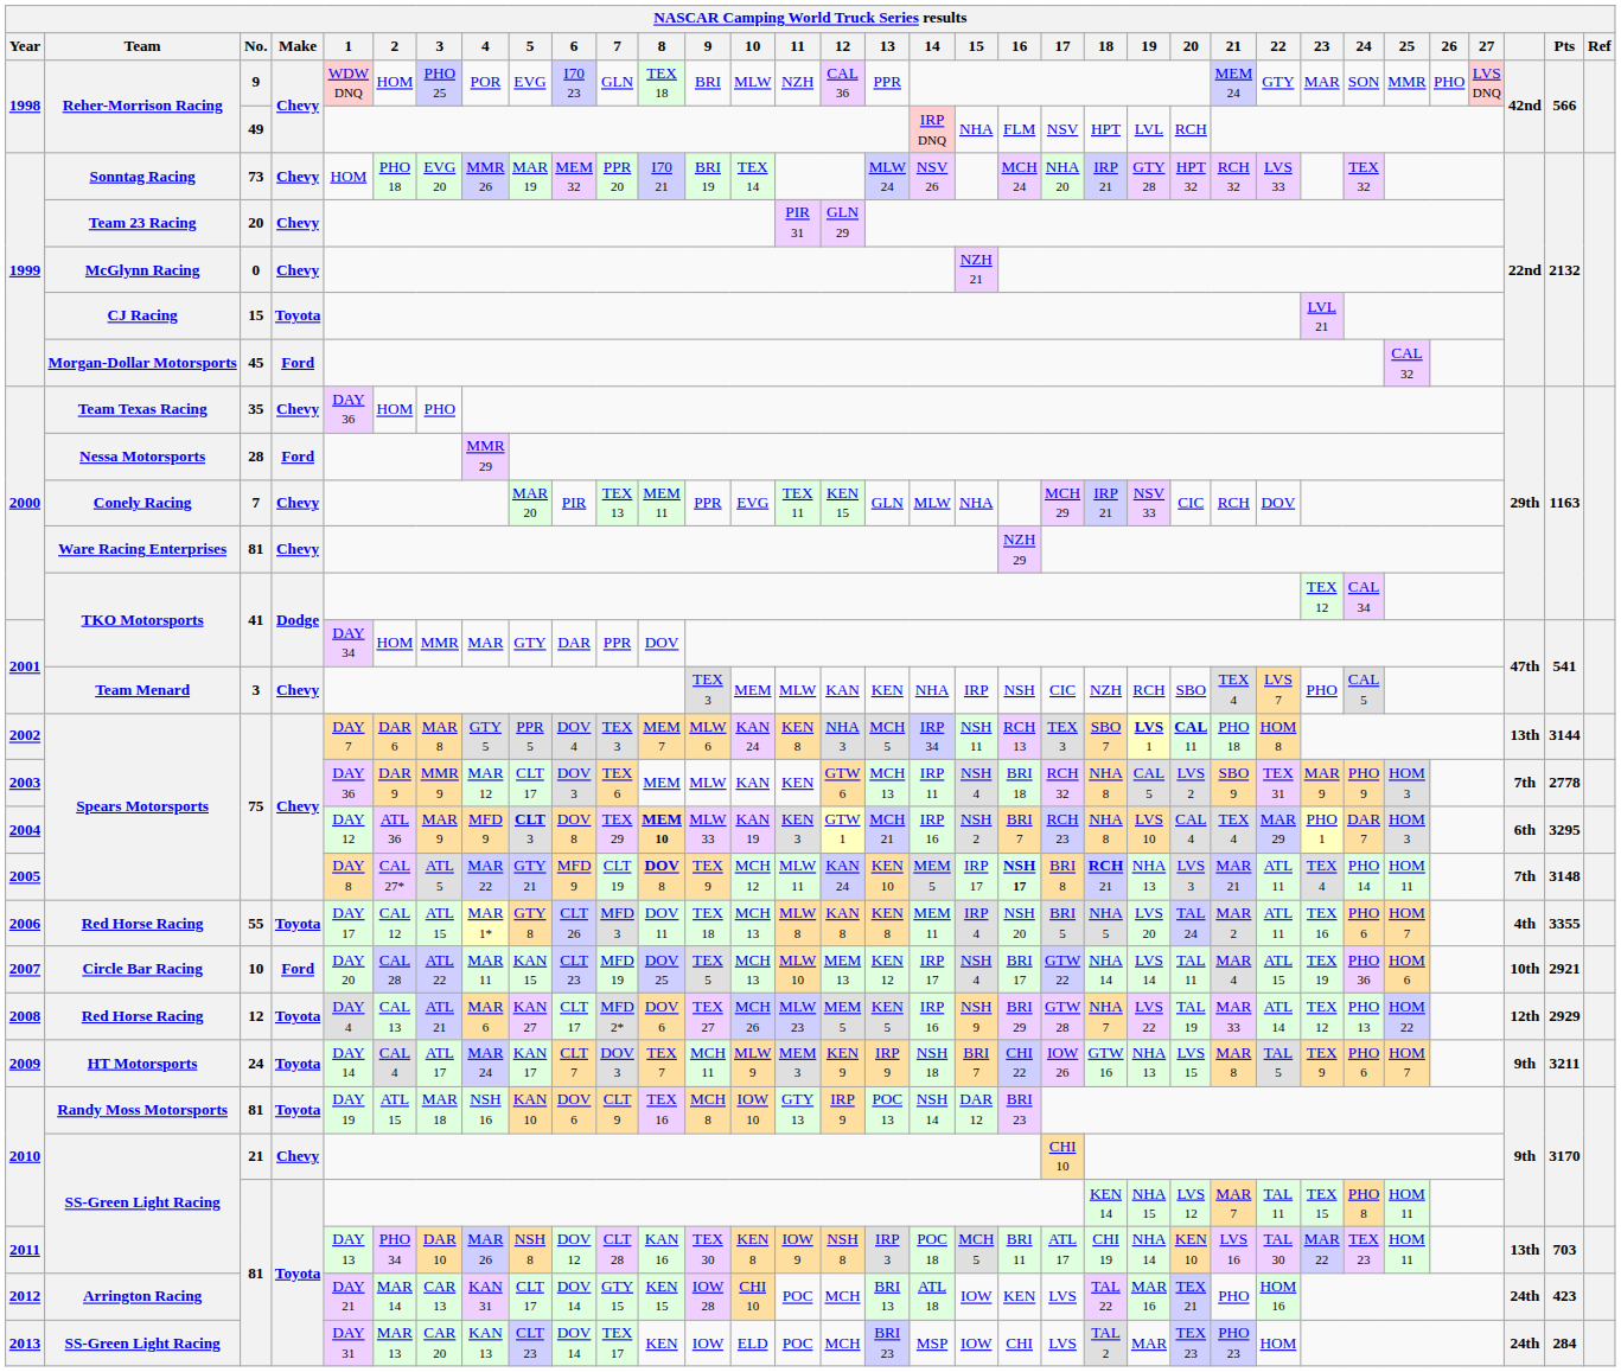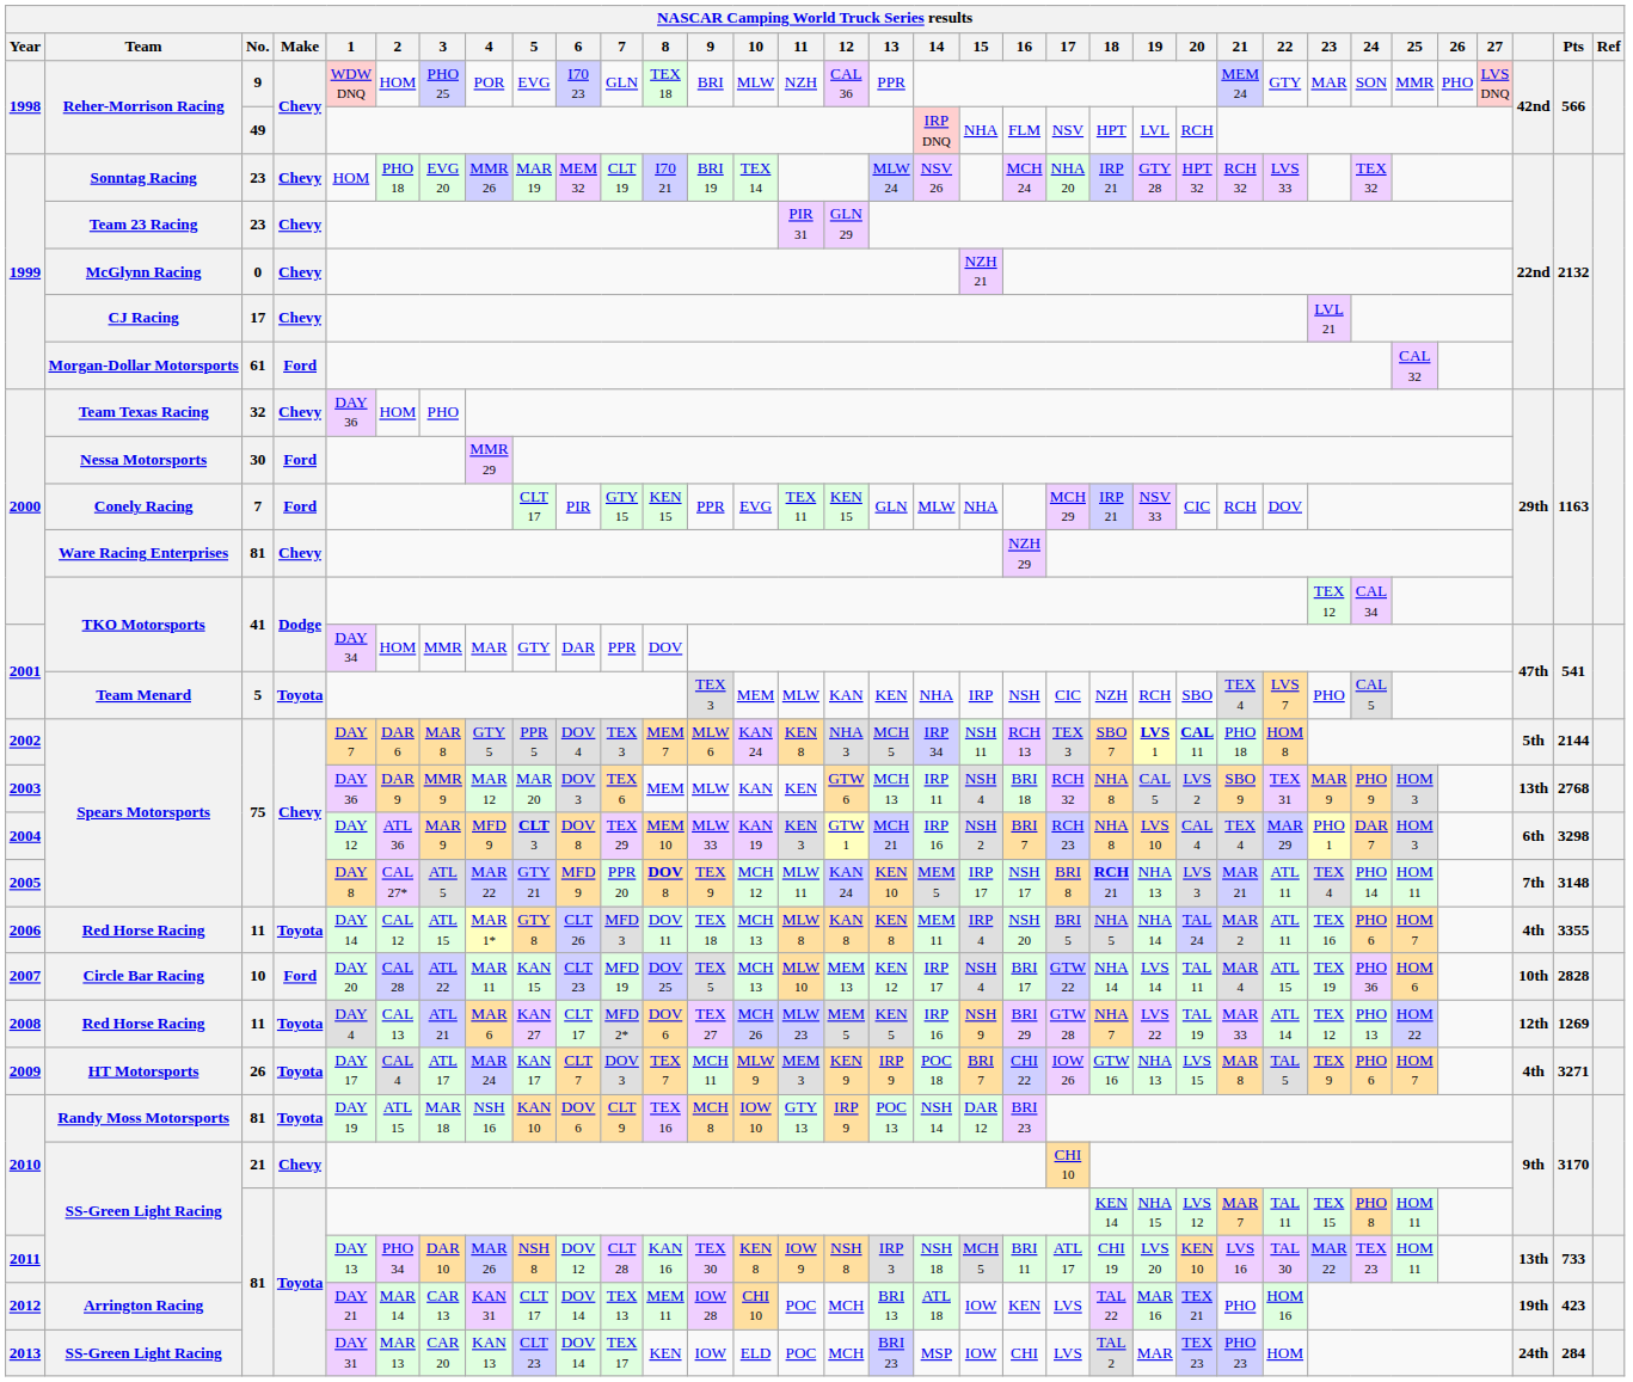Sonntag Racing | No.: 73 -> 23
Sonntag Racing | 7: PPR 20 -> CLT 19
Team 23 Racing | No.: 20 -> 23
CJ Racing | No.: 15 -> 17
CJ Racing | Make: Toyota -> Chevy
Morgan-Dollar Motorsports | No.: 45 -> 61
Team Texas Racing | No.: 35 -> 32
Nessa Motorsports | No.: 28 -> 30
Conely Racing | Make: Chevy -> Ford
Conely Racing | 5: MAR 20 -> CLT 17
Conely Racing | 7: TEX 13 -> GTY 15
Conely Racing | 8: MEM 11 -> KEN 15
Team Menard | No.: 3 -> 5
Team Menard | Make: Chevy -> Toyota
2002 / Spears Motorsports | column 32: 13th -> 5th
2002 / Spears Motorsports | Pts: 3144 -> 2144
2003 / Spears Motorsports | 5: CLT 17 -> MAR 20
2003 / Spears Motorsports | column 32: 7th -> 13th
2003 / Spears Motorsports | Pts: 2778 -> 2768
2004 / Spears Motorsports | 8: bold -> normal
2004 / Spears Motorsports | Pts: 3295 -> 3298
2005 / Spears Motorsports | 7: CLT 19 -> PPR 20
2005 / Spears Motorsports | 16: bold -> normal
2006 / Red Horse Racing | No.: 55 -> 11
2006 / Red Horse Racing | 1: DAY 17 -> DAY 14
2006 / Red Horse Racing | 19: LVS 20 -> NHA 14
Circle Bar Racing | Pts: 2921 -> 2828
2008 / Red Horse Racing | No.: 12 -> 11
2008 / Red Horse Racing | Pts: 2929 -> 1269
HT Motorsports | No.: 24 -> 26
HT Motorsports | 1: DAY 14 -> DAY 17
HT Motorsports | 14: NSH 18 -> POC 18
HT Motorsports | column 32: 9th -> 4th
HT Motorsports | Pts: 3211 -> 3271
2011 / SS-Green Light Racing | 14: POC 18 -> NSH 18
2011 / SS-Green Light Racing | 19: NHA 14 -> LVS 20
2011 / SS-Green Light Racing | Pts: 703 -> 733
Arrington Racing | 7: GTY 15 -> TEX 13
Arrington Racing | 8: KEN 15 -> MEM 11
Arrington Racing | column 32: 24th -> 19th
